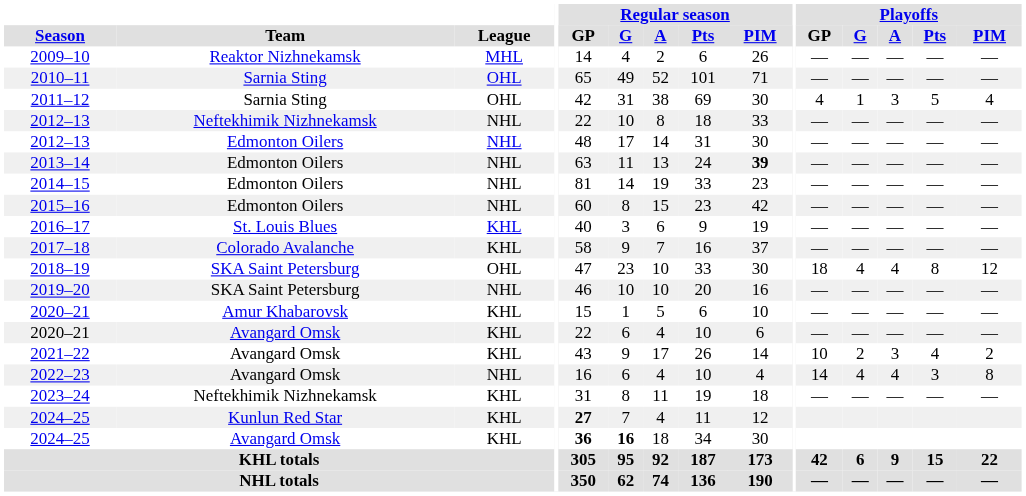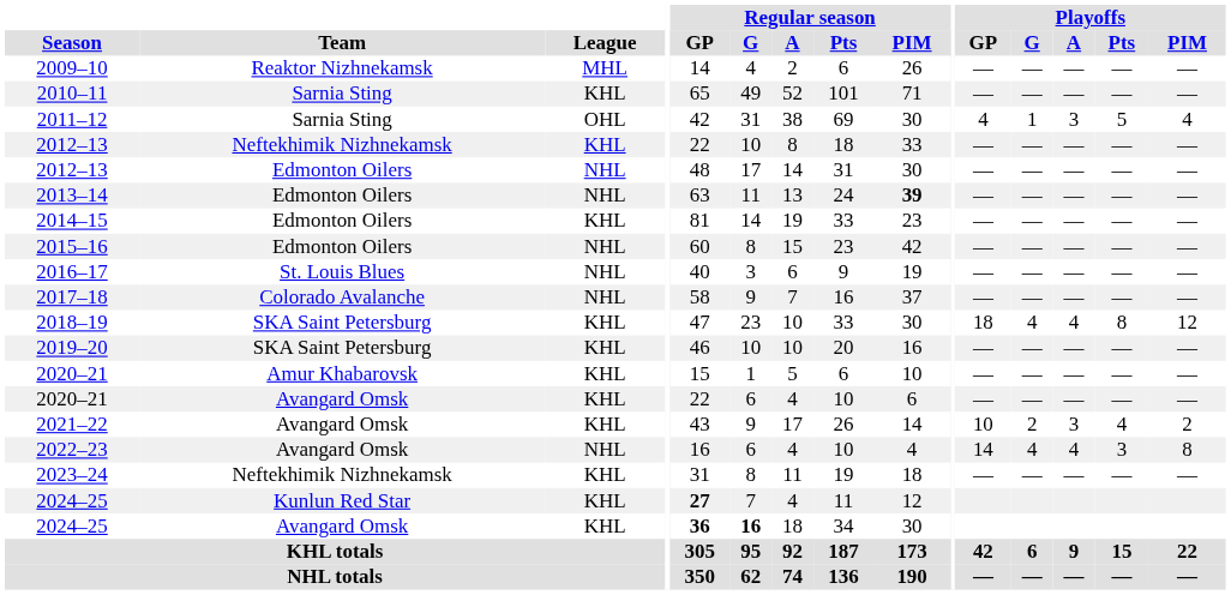2010–11 | League: OHL -> KHL
2012–13 / Neftekhimik Nizhnekamsk | League: NHL -> KHL
2014–15 | League: NHL -> KHL
2016–17 | League: KHL -> NHL
2017–18 | League: KHL -> NHL
2018–19 | League: OHL -> KHL
2019–20 | League: NHL -> KHL
